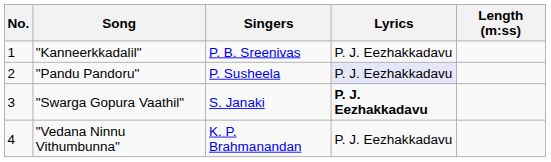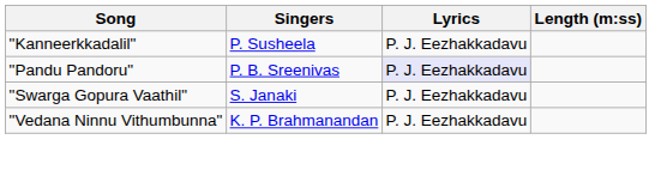- column: No. | 1 | 2 | 3 | 4
"Kanneerkkadalil" | Singers: P. B. Sreenivas -> P. Susheela
"Pandu Pandoru" | Singers: P. Susheela -> P. B. Sreenivas
"Swarga Gopura Vaathil" | Lyrics: bold -> normal
